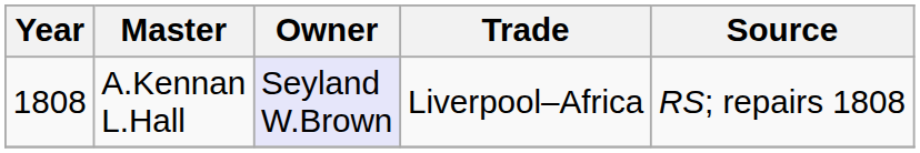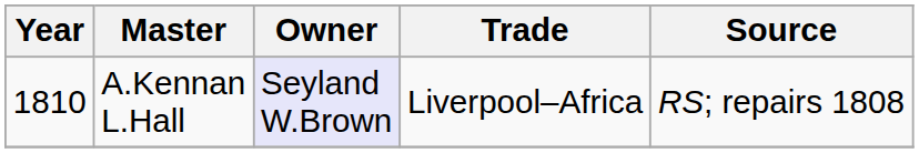A.Kennan L.Hall | Year: 1808 -> 1810
